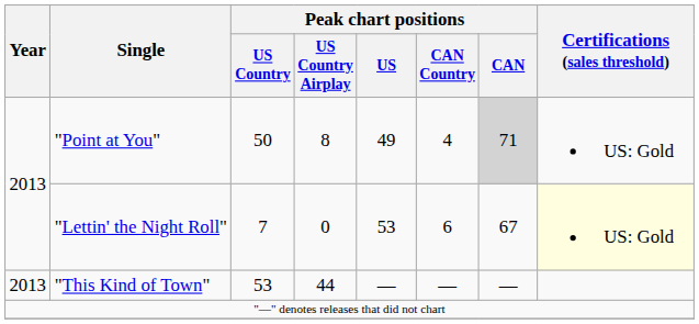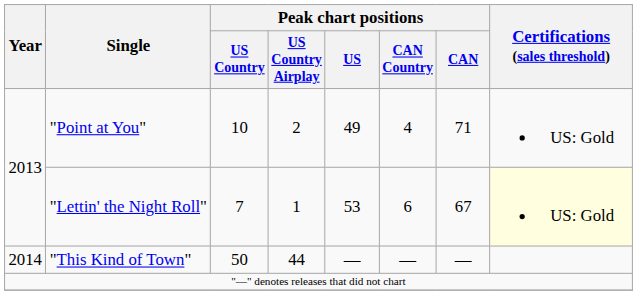"Point at You" | Peak chart positions / US Country: 50 -> 10
"Point at You" | Peak chart positions / US Country Airplay: 8 -> 2
"Point at You" | Peak chart positions / CAN: lightgrey background -> no background
"Lettin' the Night Roll" | Peak chart positions / US Country Airplay: 0 -> 1
"This Kind of Town" | Year: 2013 -> 2014
"This Kind of Town" | Peak chart positions / US Country: 53 -> 50
